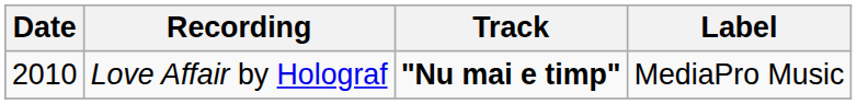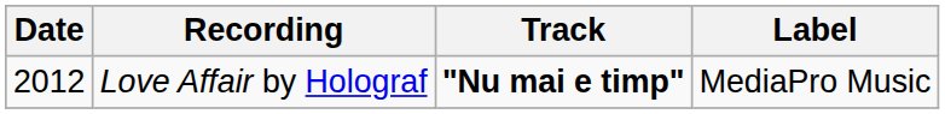Love Affair by Holograf | Date: 2010 -> 2012
